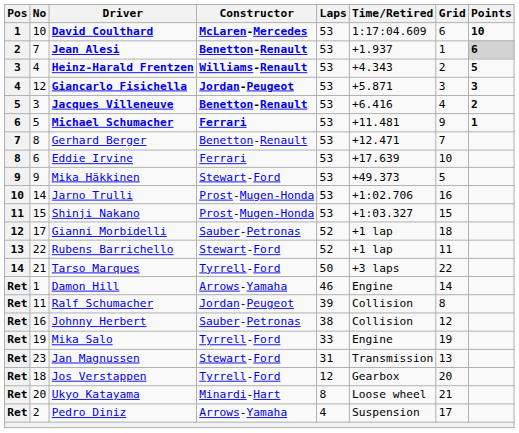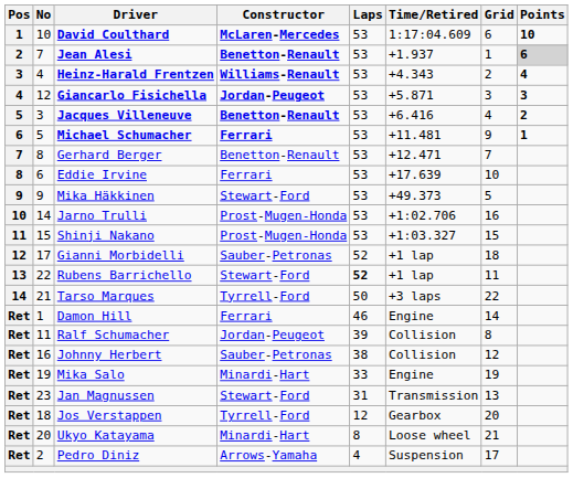Heinz-Harald Frentzen | Points: 5 -> 4
Rubens Barrichello | Laps: normal -> bold
Damon Hill | Constructor: Arrows-Yamaha -> Ferrari
Mika Salo | Constructor: Tyrrell-Ford -> Minardi-Hart
